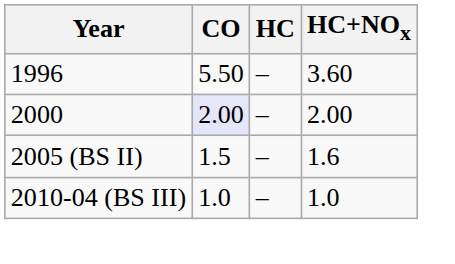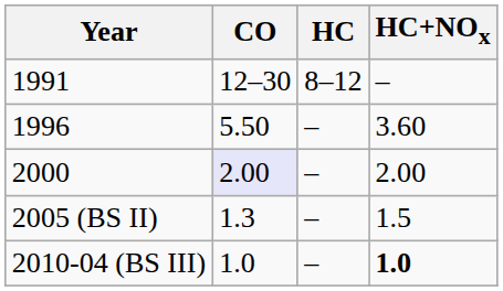+ row: 1991 | 12–30 | 8–12 | –
2005 (BS II) | CO: 1.5 -> 1.3
2005 (BS II) | HC+NOx: 1.6 -> 1.5
2010-04 (BS III) | HC+NOx: normal -> bold
